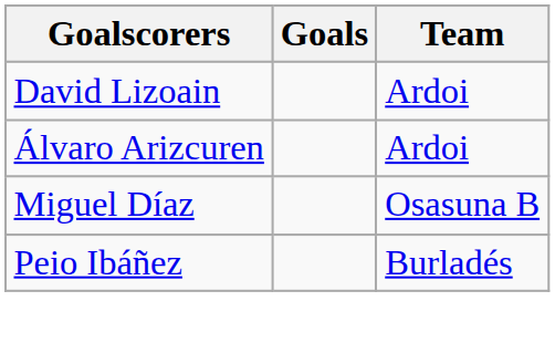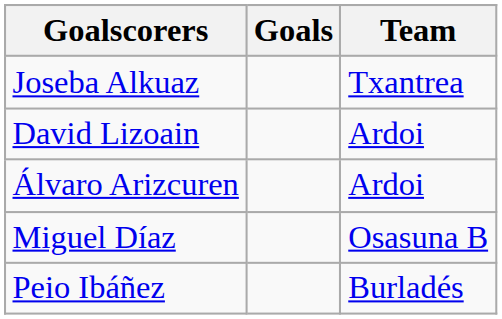+ row: Joseba Alkuaz | Txantrea
